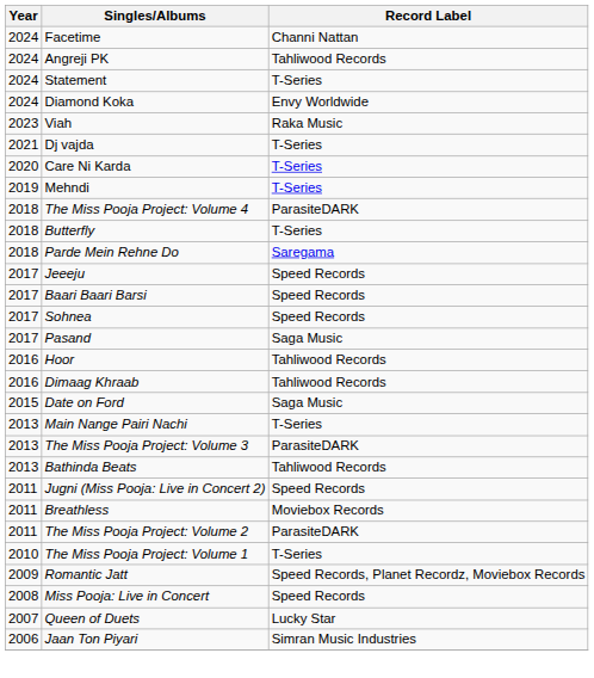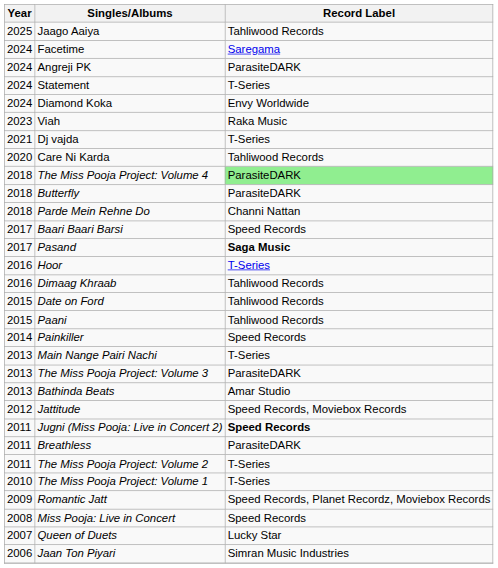+ row: 2025 | Jaago Aaiya | Tahliwood Records
Facetime | Record Label: Channi Nattan -> Saregama
Angreji PK | Record Label: Tahliwood Records -> ParasiteDARK
Care Ni Karda | Record Label: T-Series -> Tahliwood Records
- row: 2019 | Mehndi | T-Series
The Miss Pooja Project: Volume 4 | Record Label: no background -> lightgreen background
Butterfly | Record Label: T-Series -> ParasiteDARK
Parde Mein Rehne Do | Record Label: Saregama -> Channi Nattan
- row: 2017 | Jeeeju | Speed Records
- row: 2017 | Sohnea | Speed Records
Pasand | Record Label: normal -> bold
Hoor | Record Label: Tahliwood Records -> T-Series
Date on Ford | Record Label: Saga Music -> Tahliwood Records
+ row: 2015 | Paani | Tahliwood Records
+ row: 2014 | Painkiller | Speed Records
Bathinda Beats | Record Label: Tahliwood Records -> Amar Studio
+ row: 2012 | Jattitude | Speed Records, Moviebox Records
Jugni (Miss Pooja: Live in Concert 2) | Record Label: normal -> bold
Breathless | Record Label: Moviebox Records -> ParasiteDARK
The Miss Pooja Project: Volume 2 | Record Label: ParasiteDARK -> T-Series
